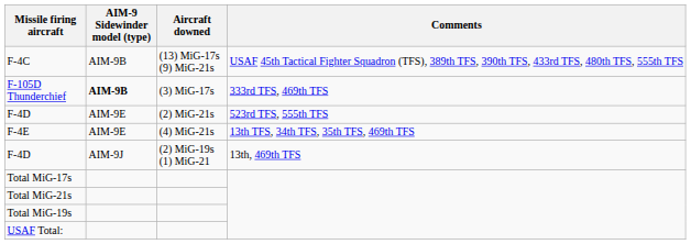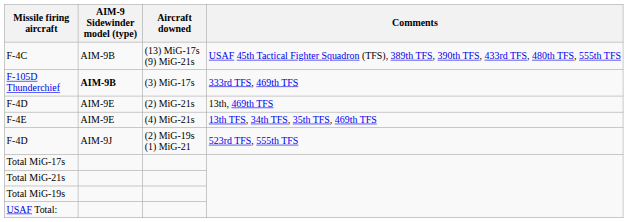F-4D / (2) MiG-21s | Comments: 523rd TFS, 555th TFS -> 13th, 469th TFS
F-4D / (2) MiG-19s (1) MiG-21 | Comments: 13th, 469th TFS -> 523rd TFS, 555th TFS
